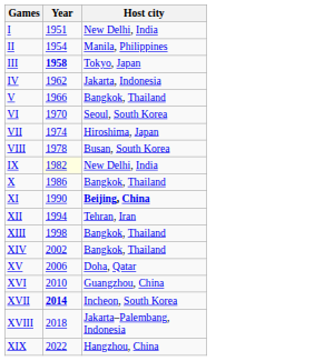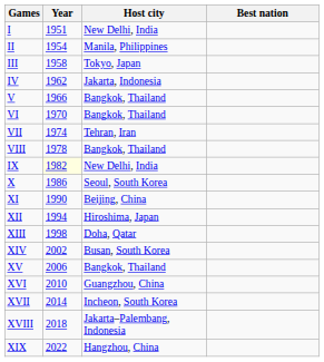+ column: Best nation
III | Year: bold -> normal
VI | Host city: Seoul, South Korea -> Bangkok, Thailand
VII | Host city: Hiroshima, Japan -> Tehran, Iran
VIII | Host city: Busan, South Korea -> Bangkok, Thailand
X | Host city: Bangkok, Thailand -> Seoul, South Korea
XI | Host city: bold -> normal
XII | Host city: Tehran, Iran -> Hiroshima, Japan
XIII | Host city: Bangkok, Thailand -> Doha, Qatar
XIV | Host city: Bangkok, Thailand -> Busan, South Korea
XV | Host city: Doha, Qatar -> Bangkok, Thailand
XVII | Year: bold -> normal
